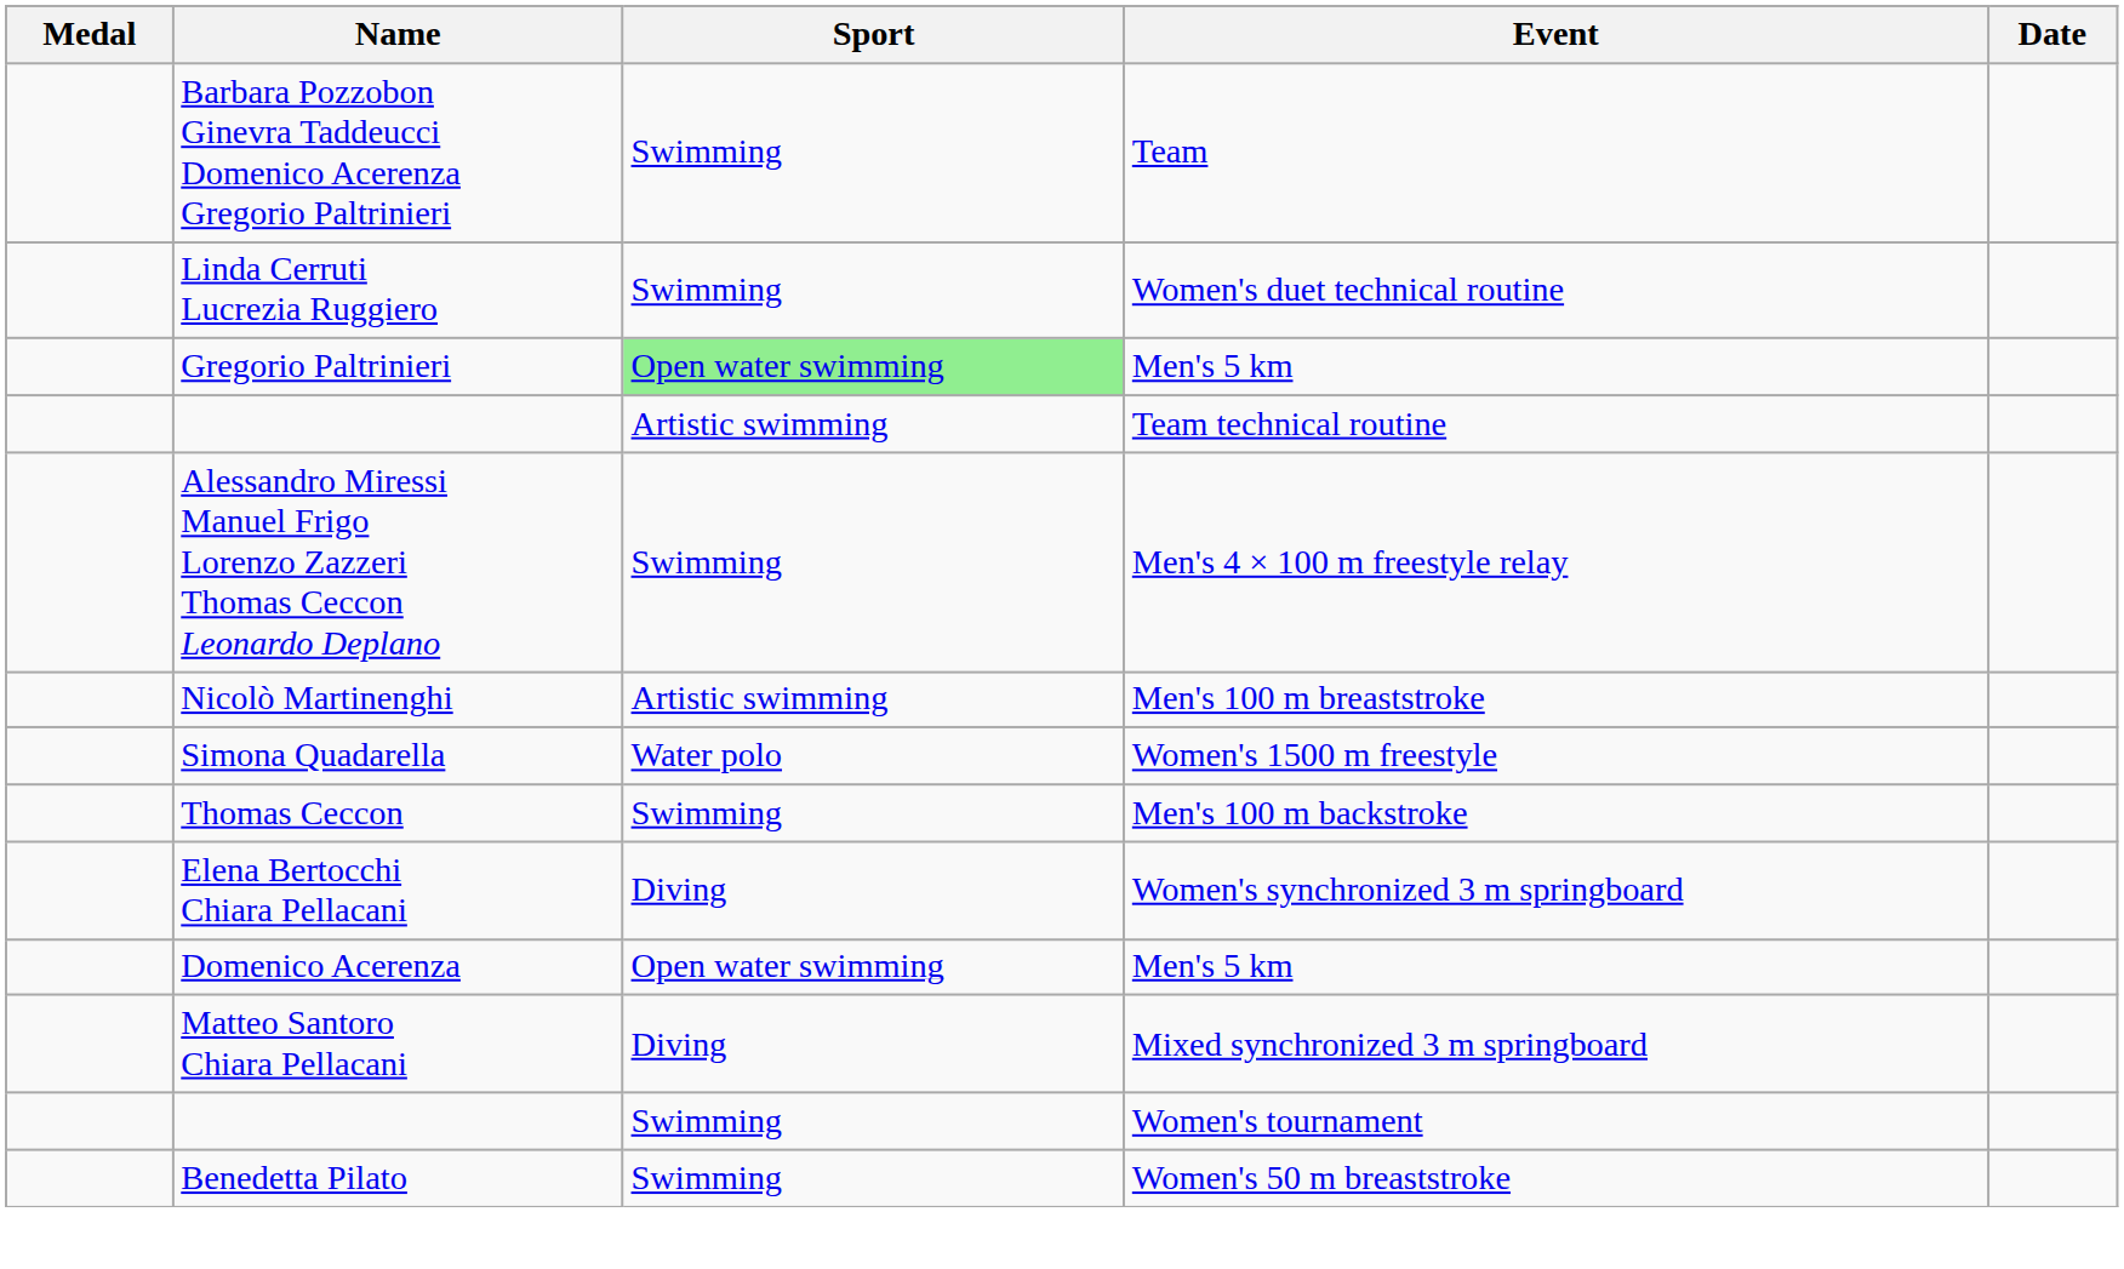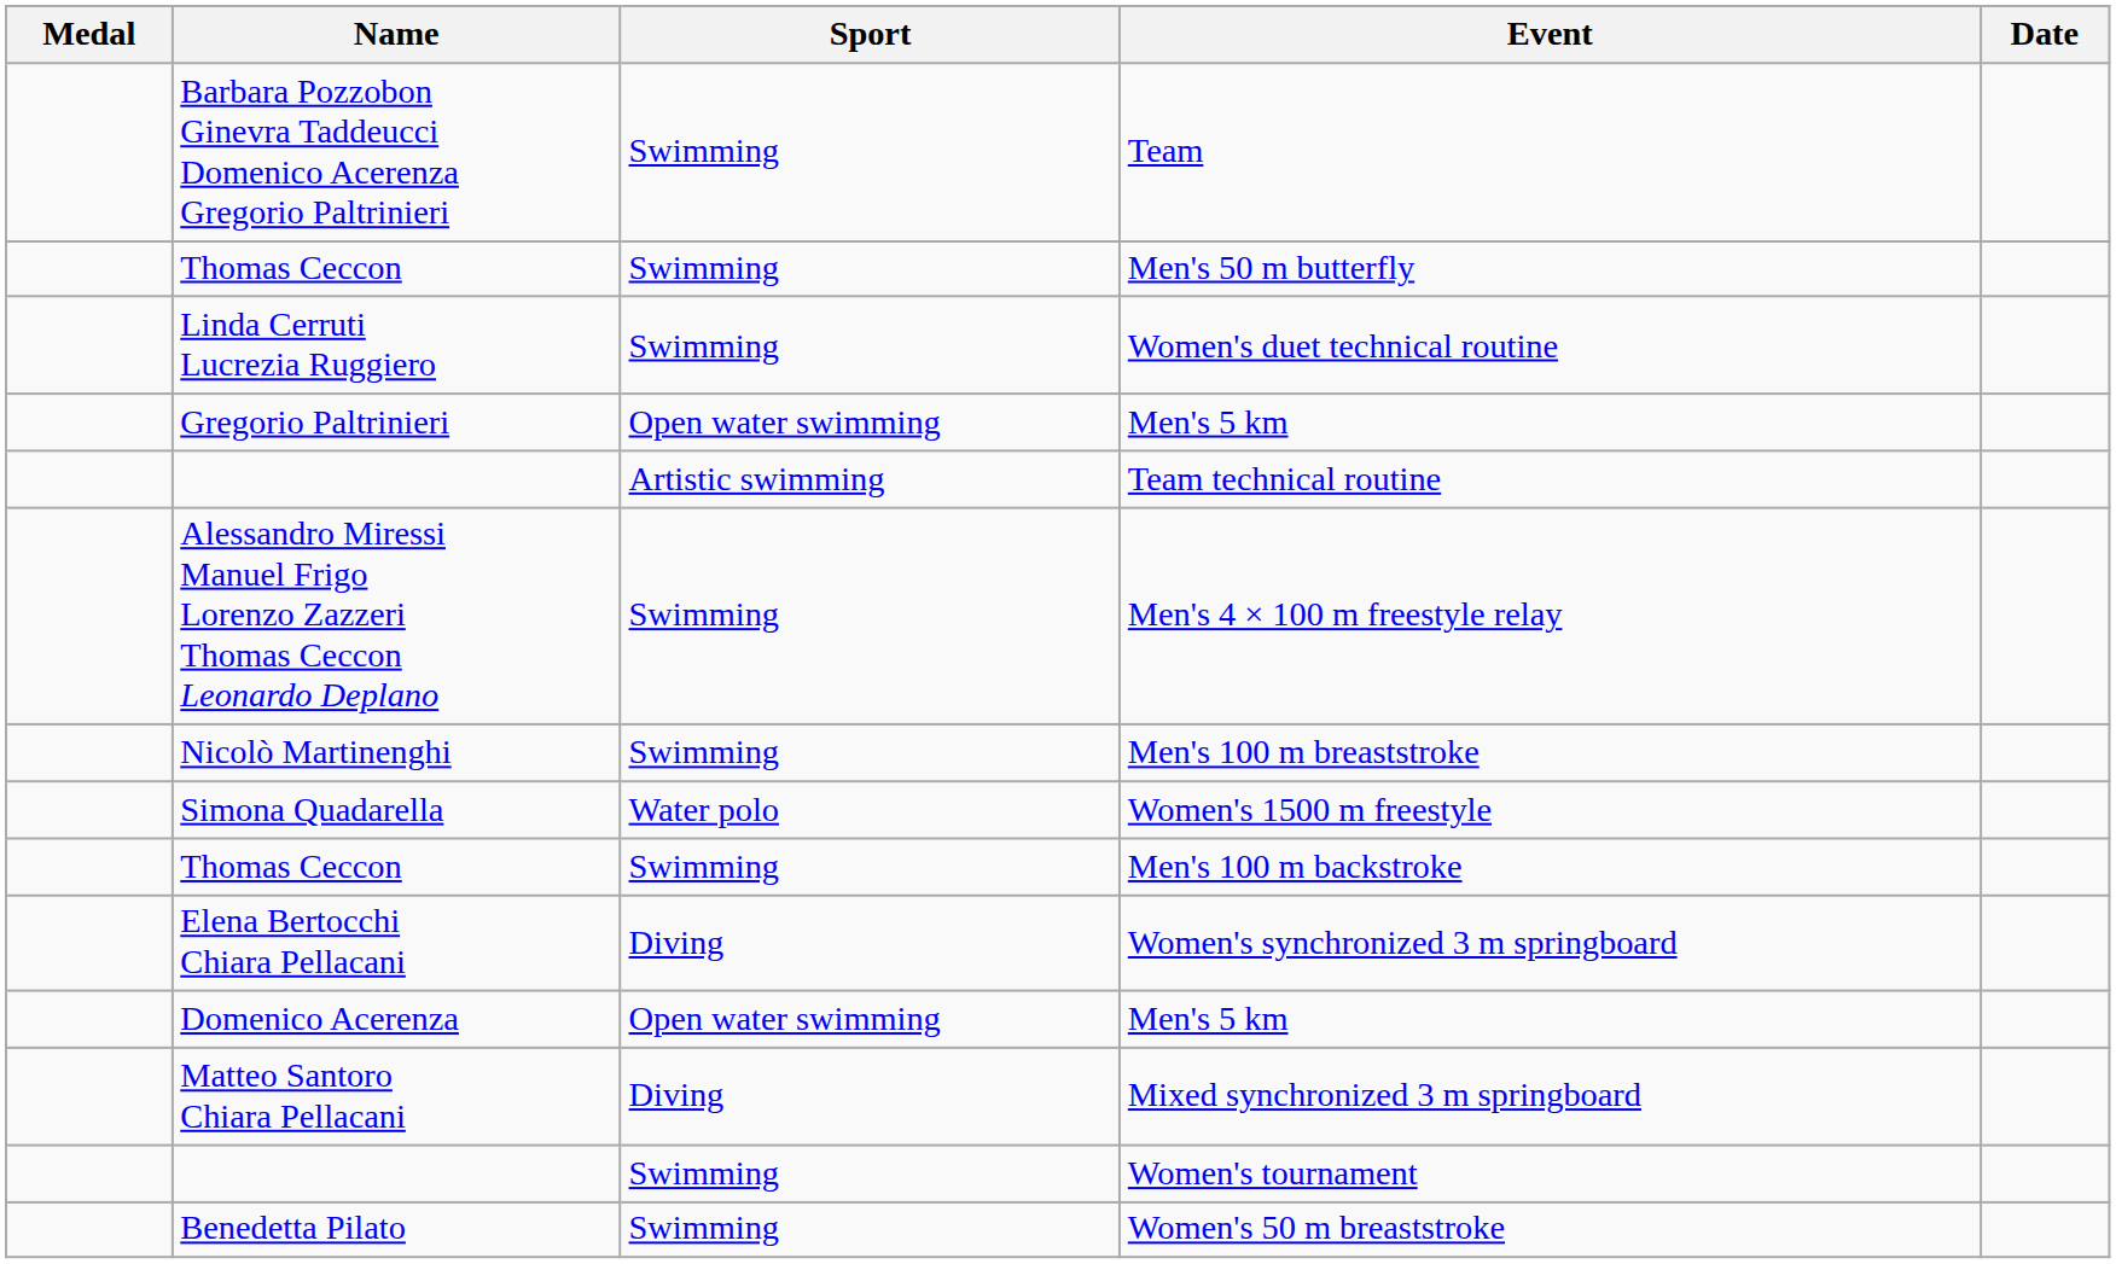+ row: Thomas Ceccon | Swimming | Men's 50 m butterfly
Gregorio Paltrinieri / Men's 5 km | Sport: lightgreen background -> no background
Men's 100 m breaststroke | Sport: Artistic swimming -> Swimming
